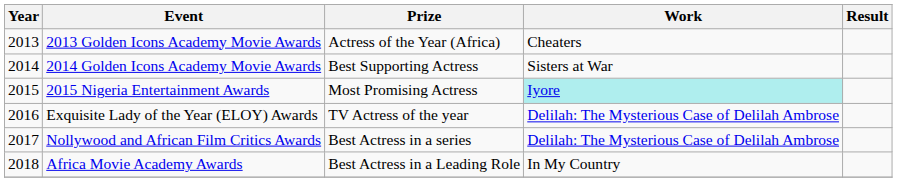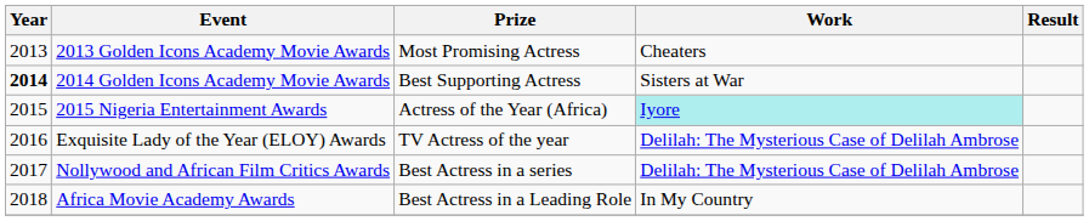2013 Golden Icons Academy Movie Awards | Prize: Actress of the Year (Africa) -> Most Promising Actress
2014 Golden Icons Academy Movie Awards | Year: normal -> bold
2015 Nigeria Entertainment Awards | Prize: Most Promising Actress -> Actress of the Year (Africa)
